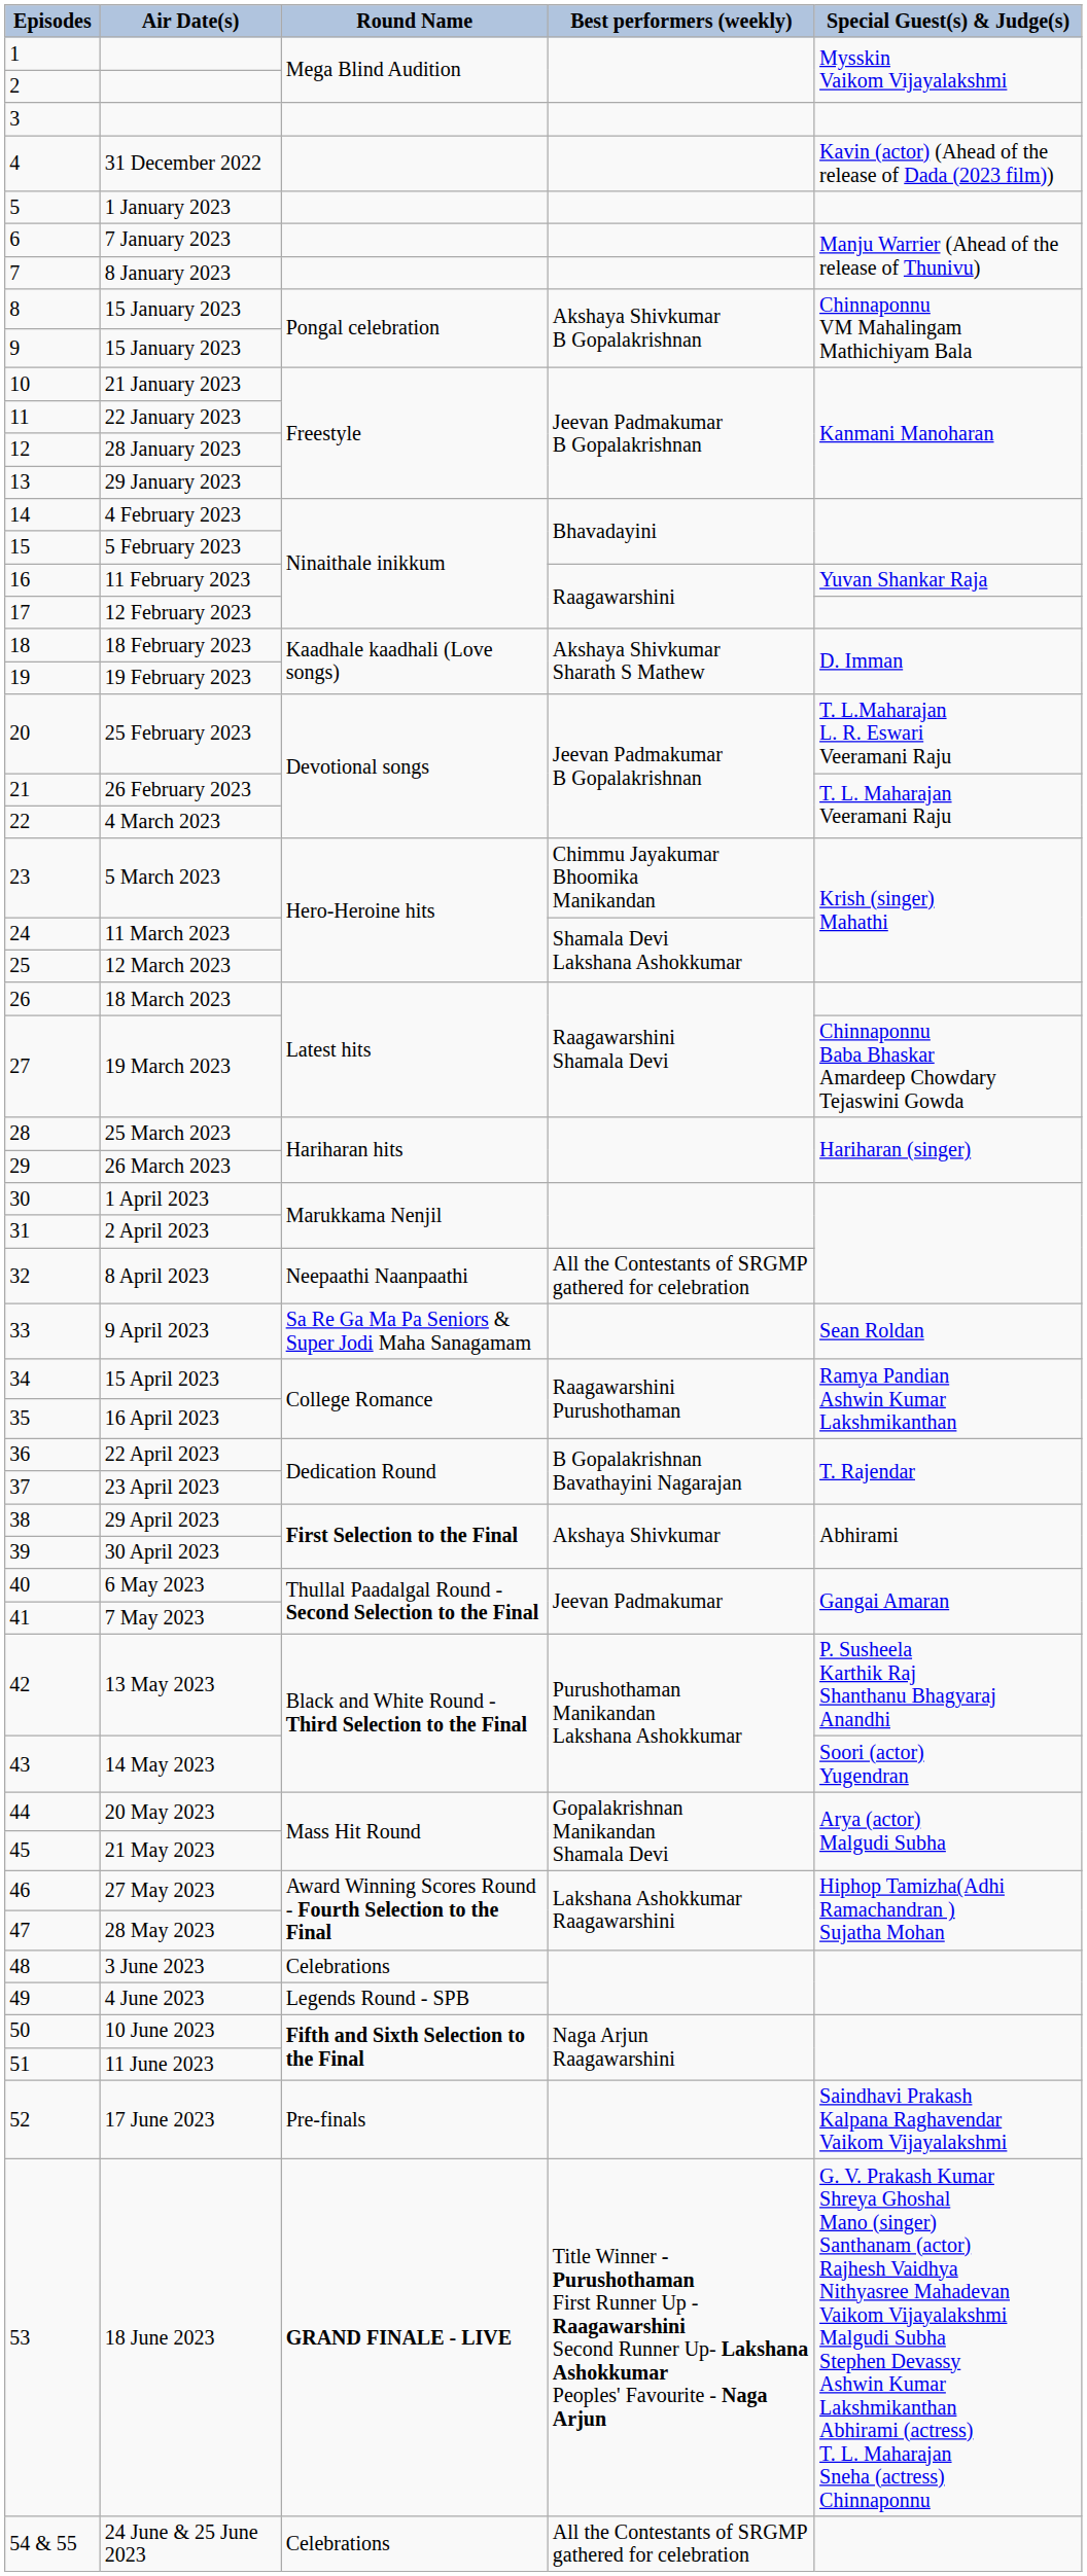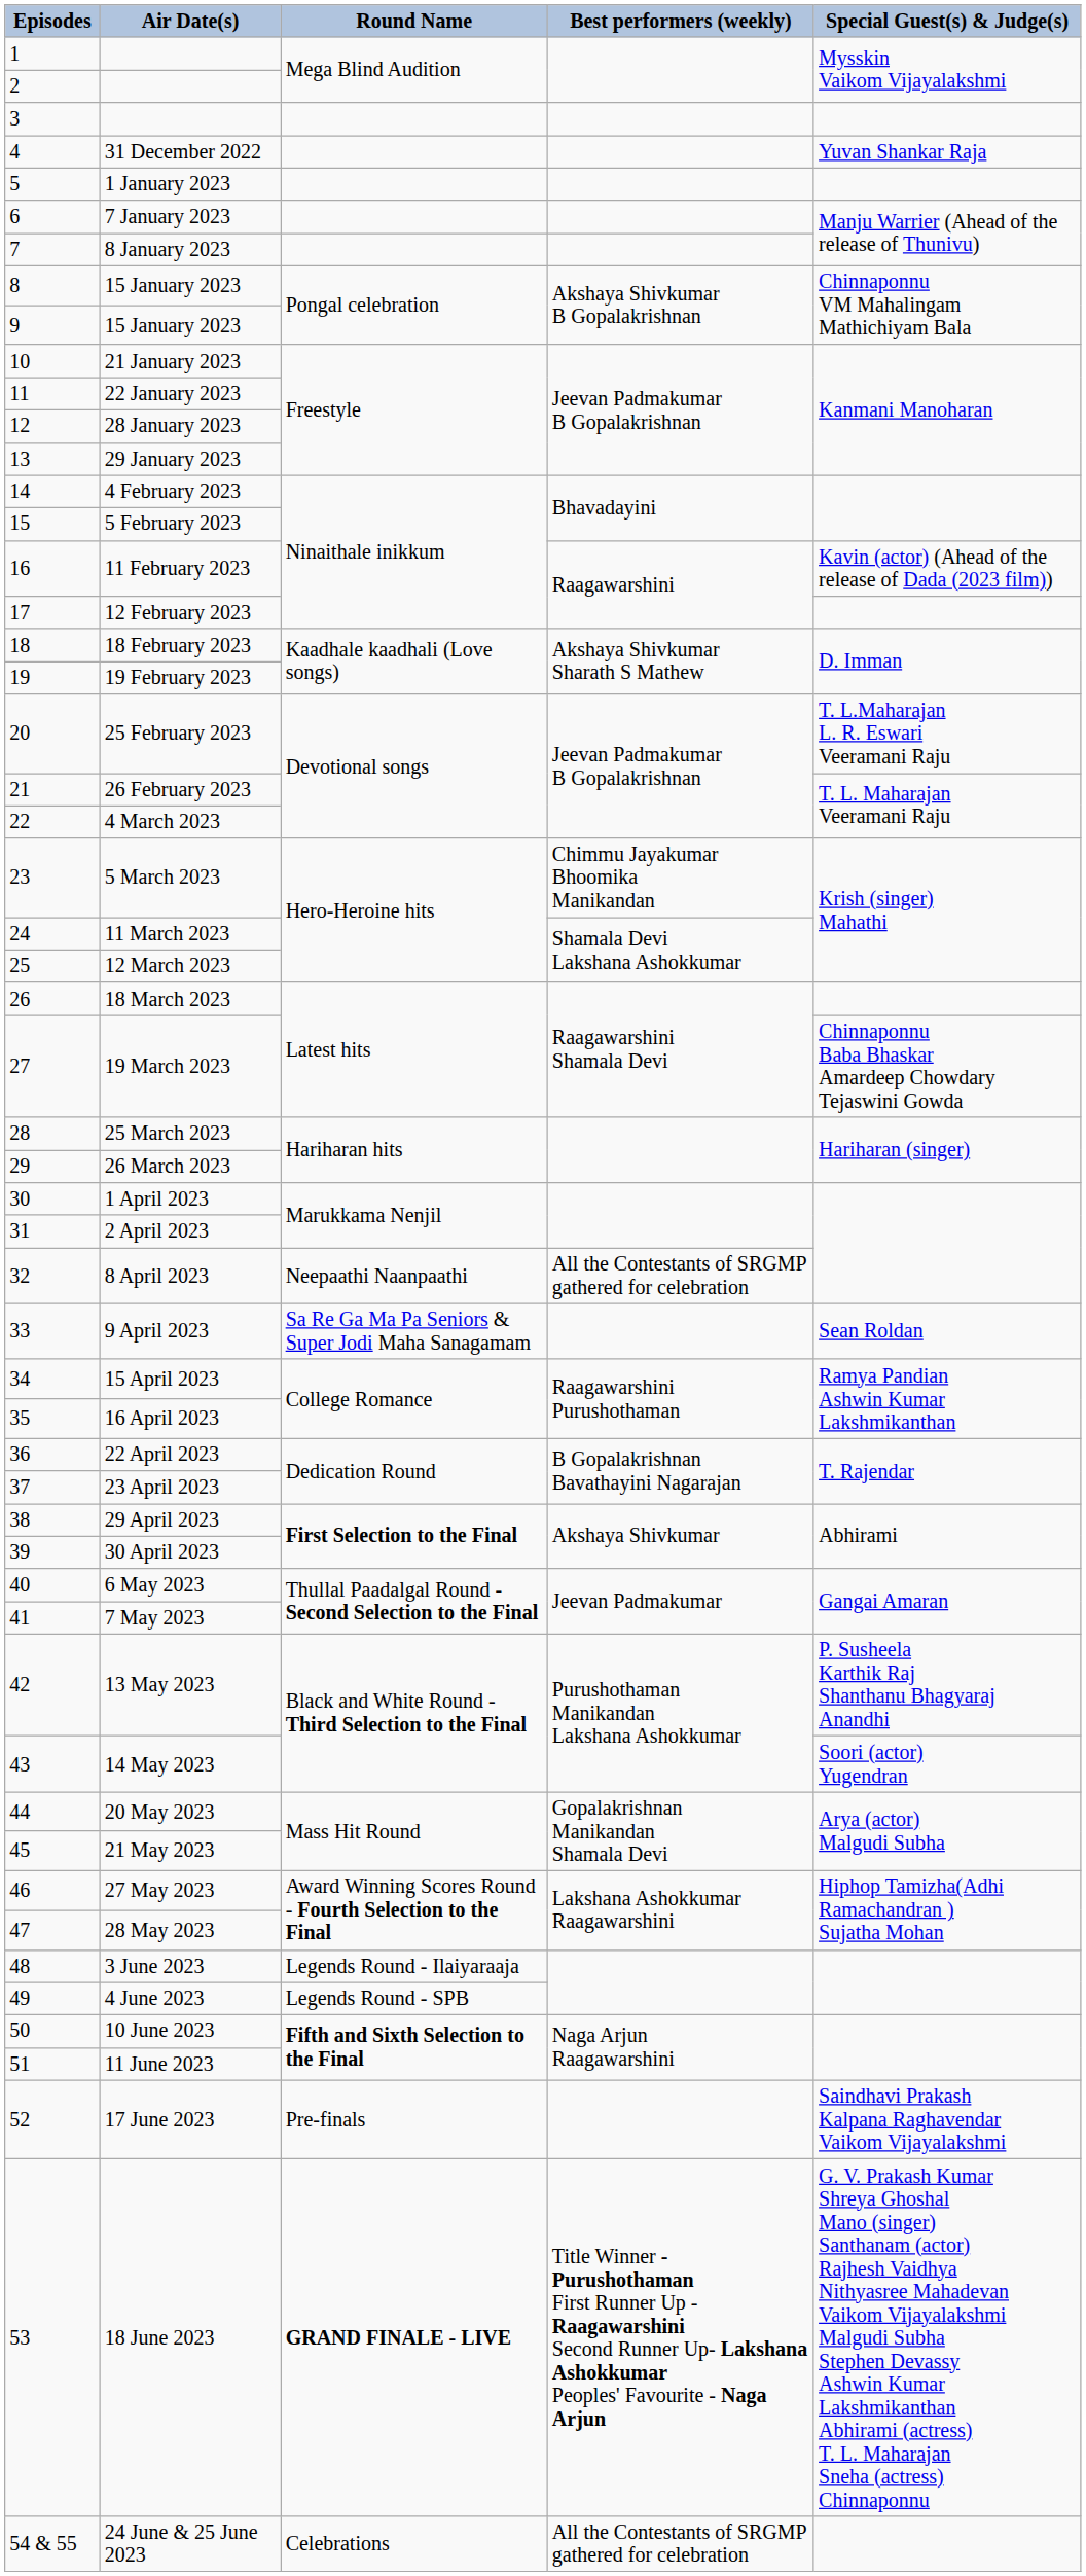31 December 2022 | Special Guest(s) & Judge(s): Kavin (actor) (Ahead of the release of Dada (2023 film)) -> Yuvan Shankar Raja
11 February 2023 | Special Guest(s) & Judge(s): Yuvan Shankar Raja -> Kavin (actor) (Ahead of the release of Dada (2023 film))
3 June 2023 | Round Name: Celebrations -> Legends Round - Ilaiyaraaja
